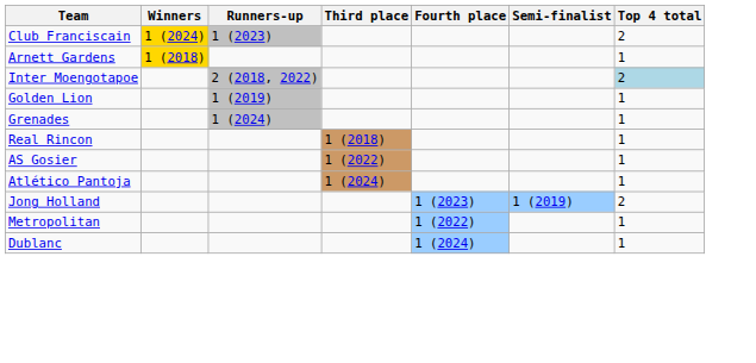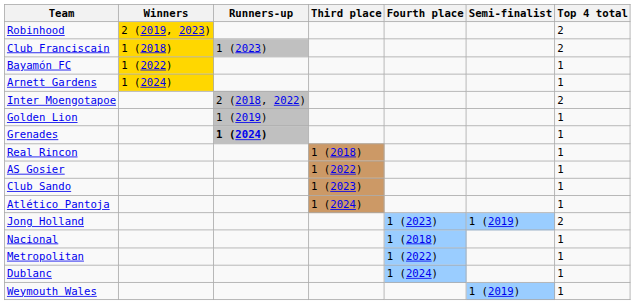+ row: Robinhood | 2 (2019, 2023) | 2
Club Franciscain | Winners: 1 (2024) -> 1 (2018)
+ row: Bayamón FC | 1 (2022) | 1
Arnett Gardens | Winners: 1 (2018) -> 1 (2024)
Inter Moengotapoe | Top 4 total: lightblue background -> no background
Grenades | Runners-up: normal -> bold
+ row: Club Sando | 1 (2023) | 1
+ row: Nacional | 1 (2018) | 1
+ row: Weymouth Wales | 1 (2019) | 1
